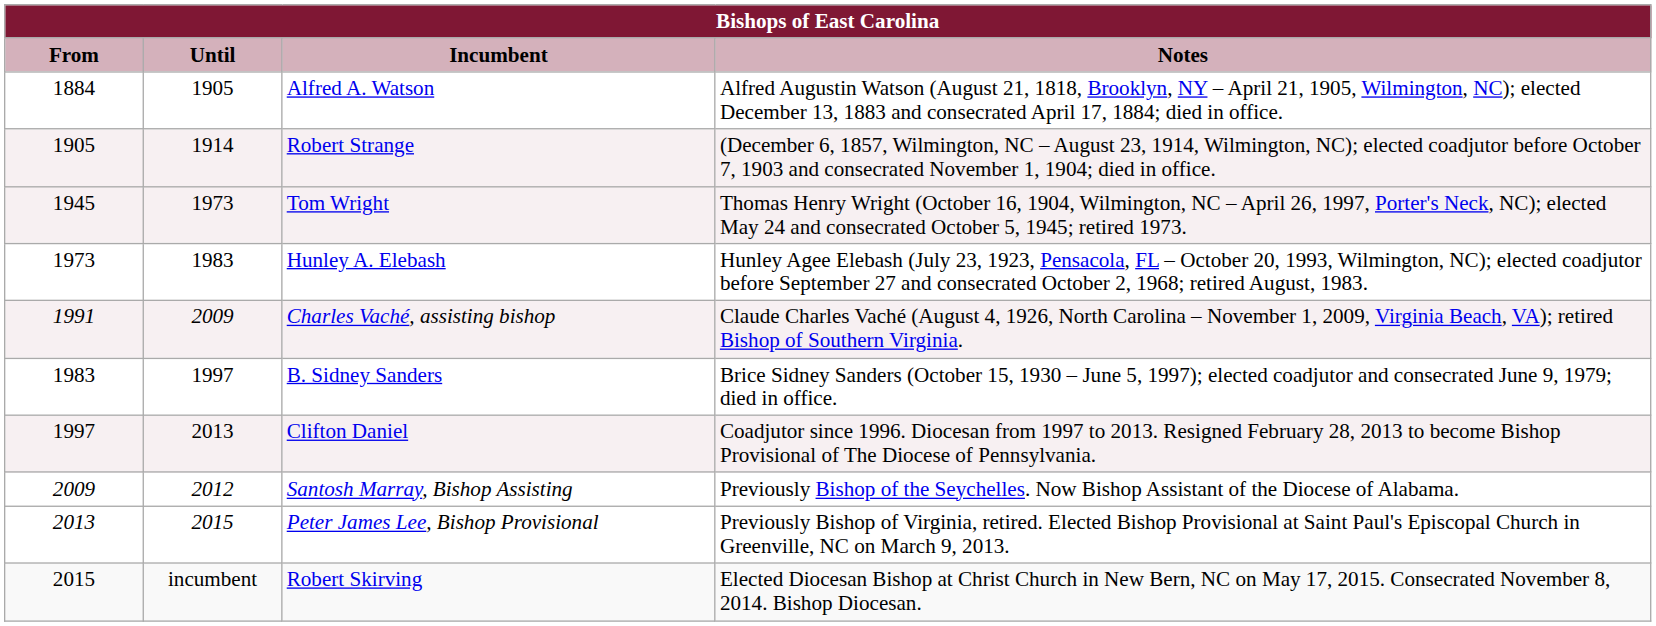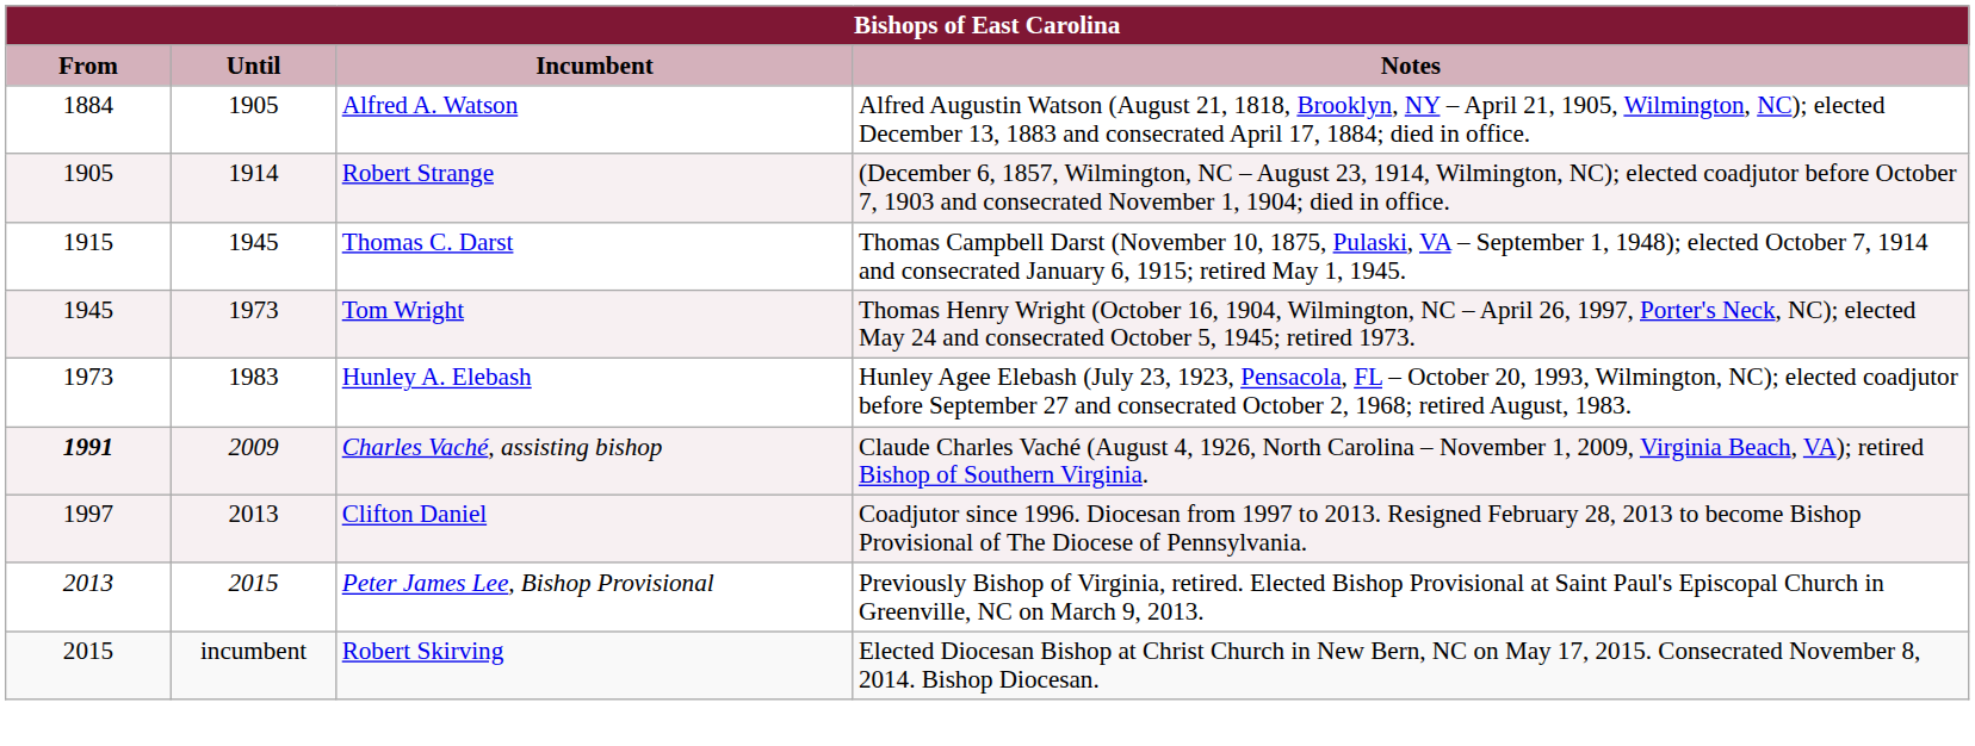+ row: 1915 | 1945 | Thomas C. Darst | Thomas Campbell Darst (November 10, 1875, Pulaski, VA – September 1, 1948); elected October 7, 1914 and consecrated January 6, 1915; retired May 1, 1945.
Charles Vaché, assisting bishop | From: normal -> bold
- row: 1983 | 1997 | B. Sidney Sanders | Brice Sidney Sanders (October 15, 1930 – June 5, 1997); elected coadjutor and consecrated June 9, 1979; died in office.
- row: 2009 | 2012 | Santosh Marray, Bishop Assisting | Previously Bishop of the Seychelles. Now Bishop Assistant of the Diocese of Alabama.
